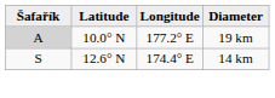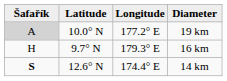+ row: H | 9.7° N | 179.3° E | 16 km
14 km | Šafařík: normal -> bold
